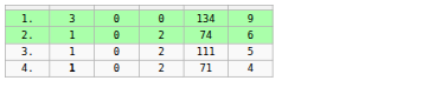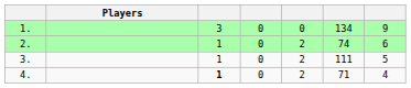+ column: Players
